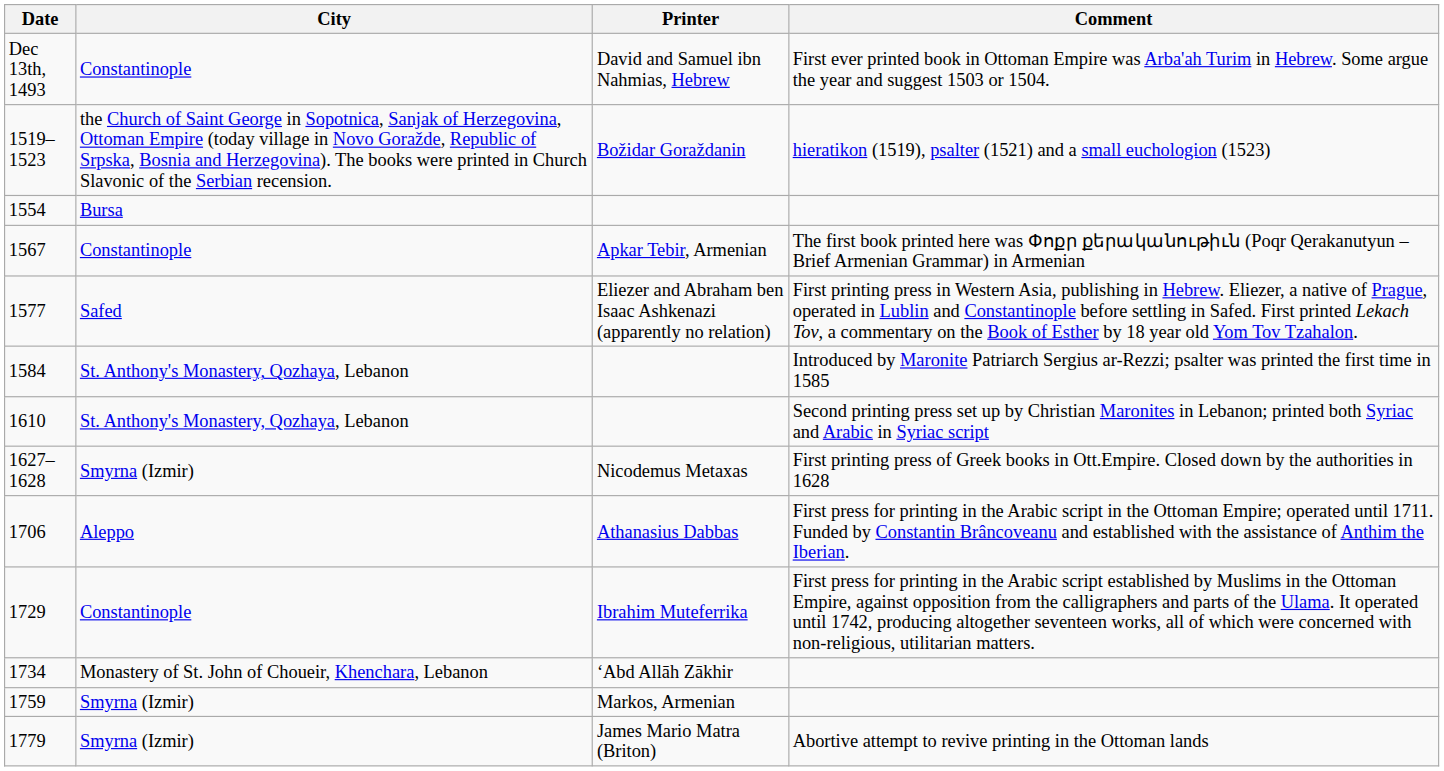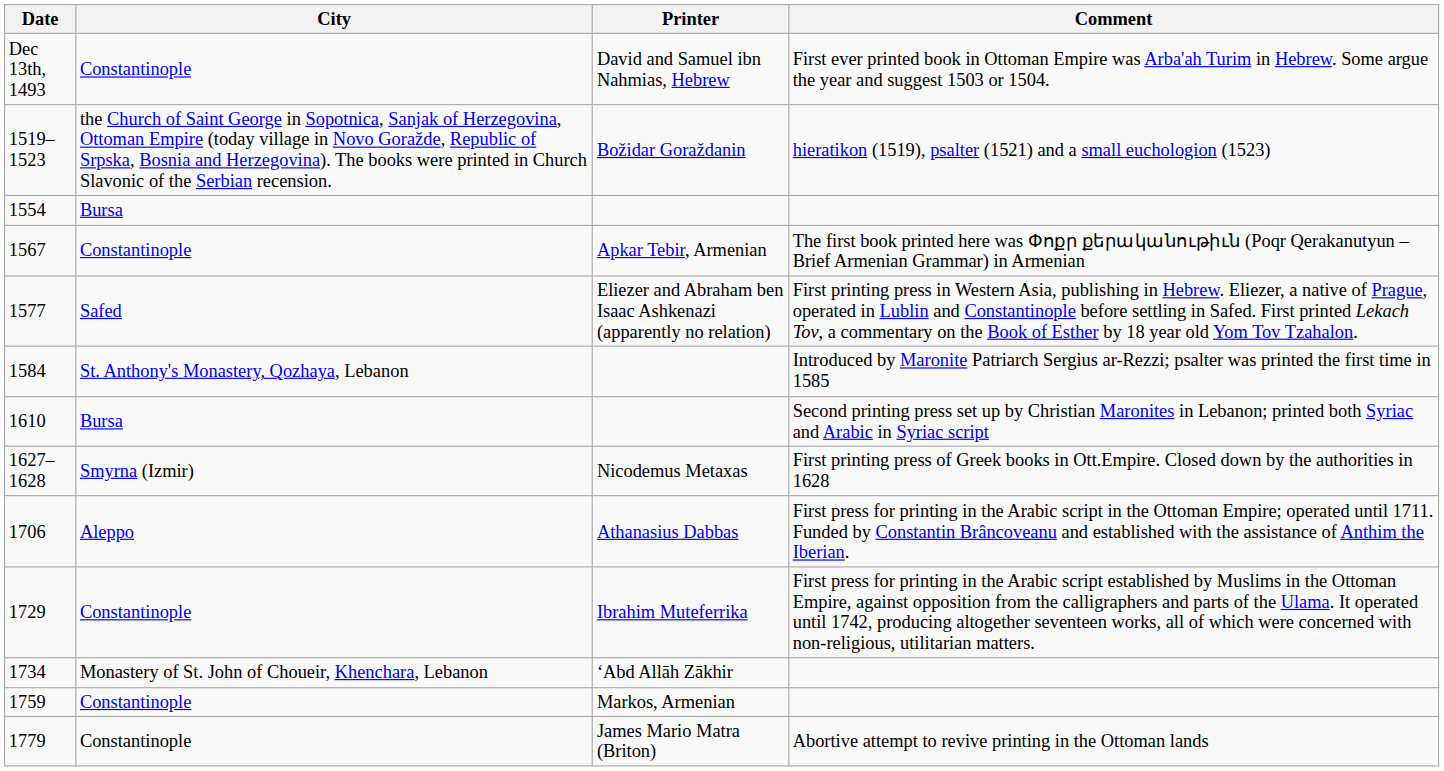1610 | City: St. Anthony's Monastery, Qozhaya, Lebanon -> Bursa
1759 | City: Smyrna (Izmir) -> Constantinople
1779 | City: Smyrna (Izmir) -> Constantinople
